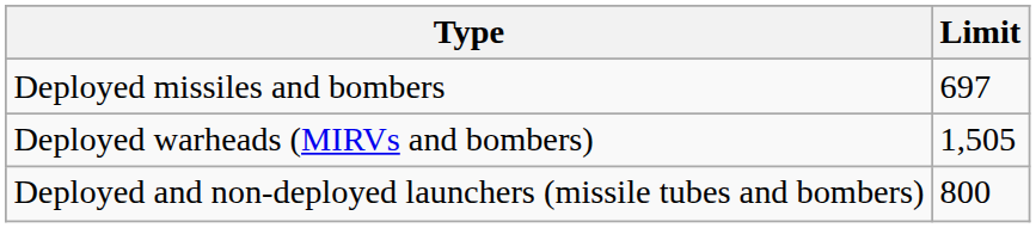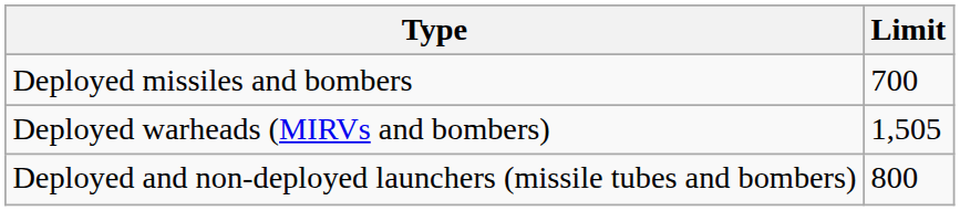Deployed missiles and bombers | Limit: 697 -> 700
